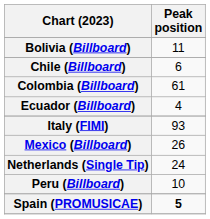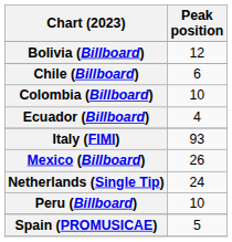Bolivia (Billboard) | Peak position: 11 -> 12
Colombia (Billboard) | Peak position: 61 -> 10
Spain (PROMUSICAE) | Peak position: bold -> normal
